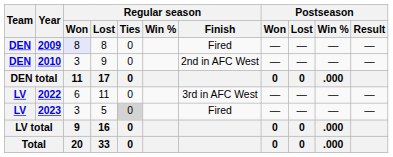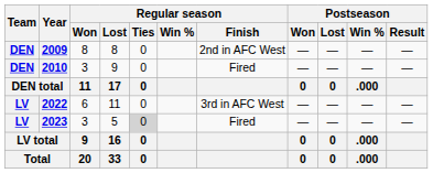2009 | Regular season / Won: lavender background -> no background
2009 | Regular season / Finish: Fired -> 2nd in AFC West
2010 | Regular season / Finish: 2nd in AFC West -> Fired
